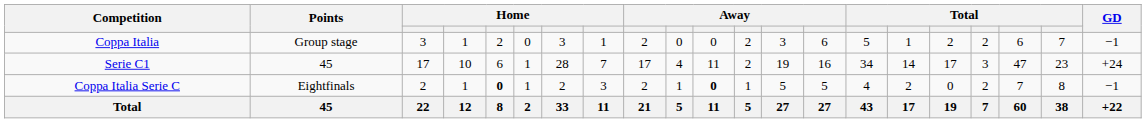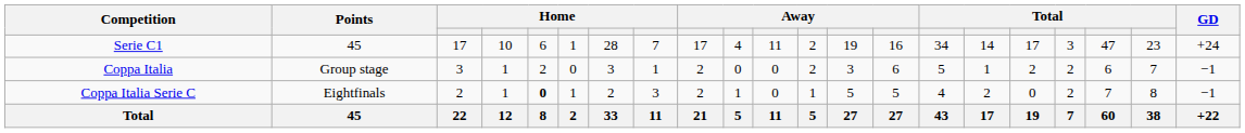rows swapped: Serie C1 <-> Coppa Italia
Coppa Italia Serie C | column 11: bold -> normal
